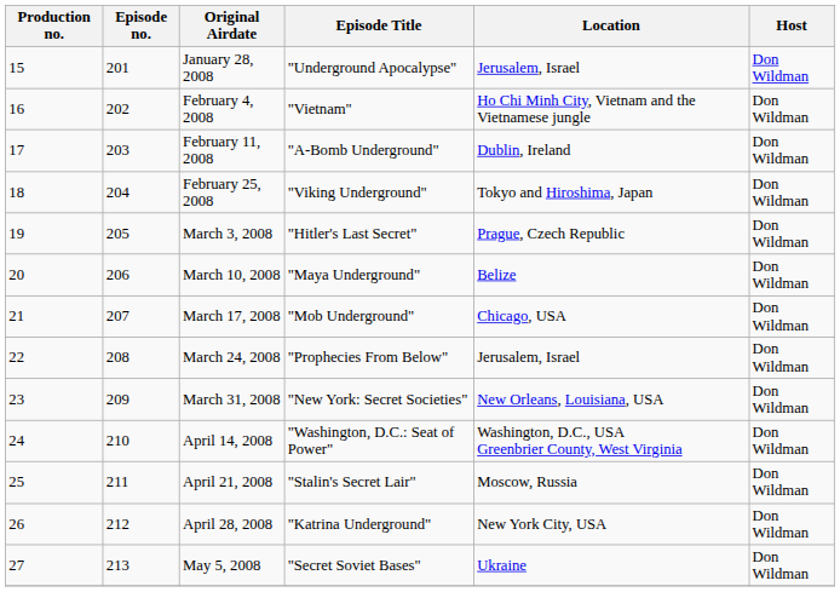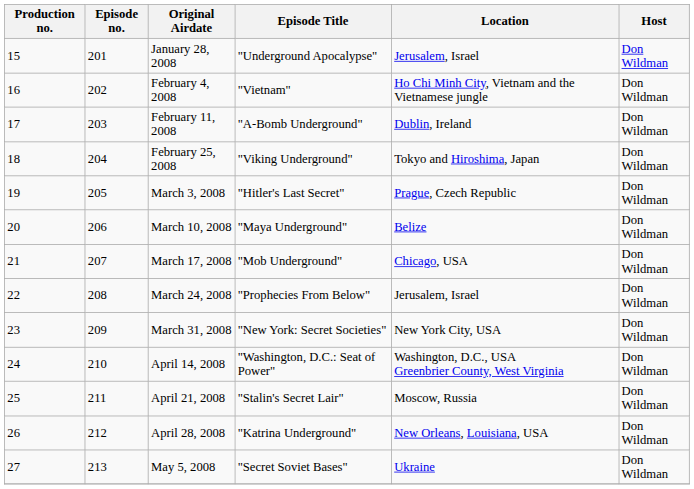March 31, 2008 | Location: New Orleans, Louisiana, USA -> New York City, USA
April 28, 2008 | Location: New York City, USA -> New Orleans, Louisiana, USA
